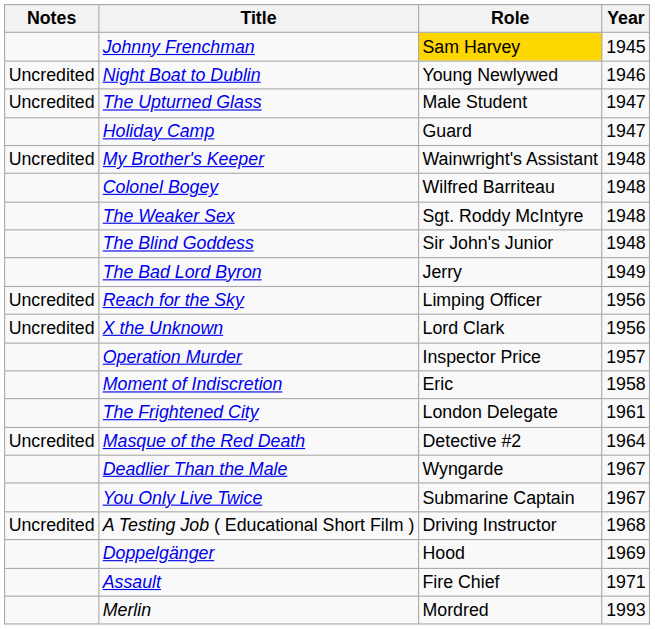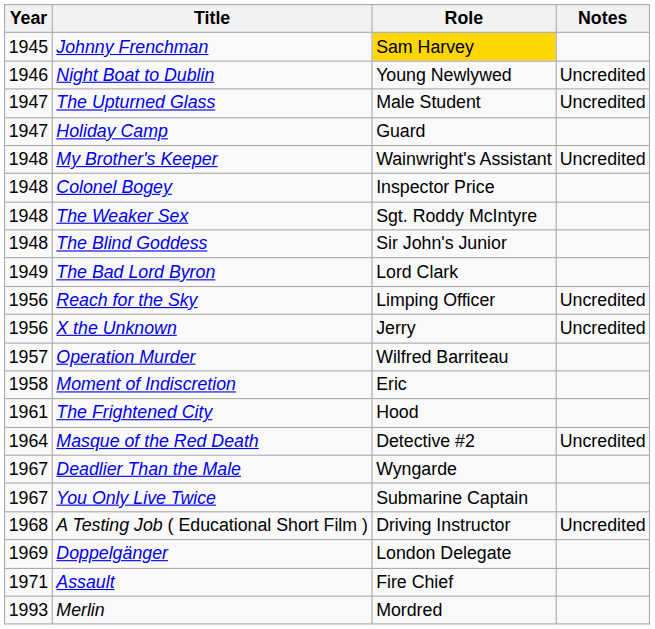columns swapped: Year <-> Notes
Colonel Bogey | Role: Wilfred Barriteau -> Inspector Price
The Bad Lord Byron | Role: Jerry -> Lord Clark
X the Unknown | Role: Lord Clark -> Jerry
Operation Murder | Role: Inspector Price -> Wilfred Barriteau
The Frightened City | Role: London Delegate -> Hood
Doppelgänger | Role: Hood -> London Delegate
